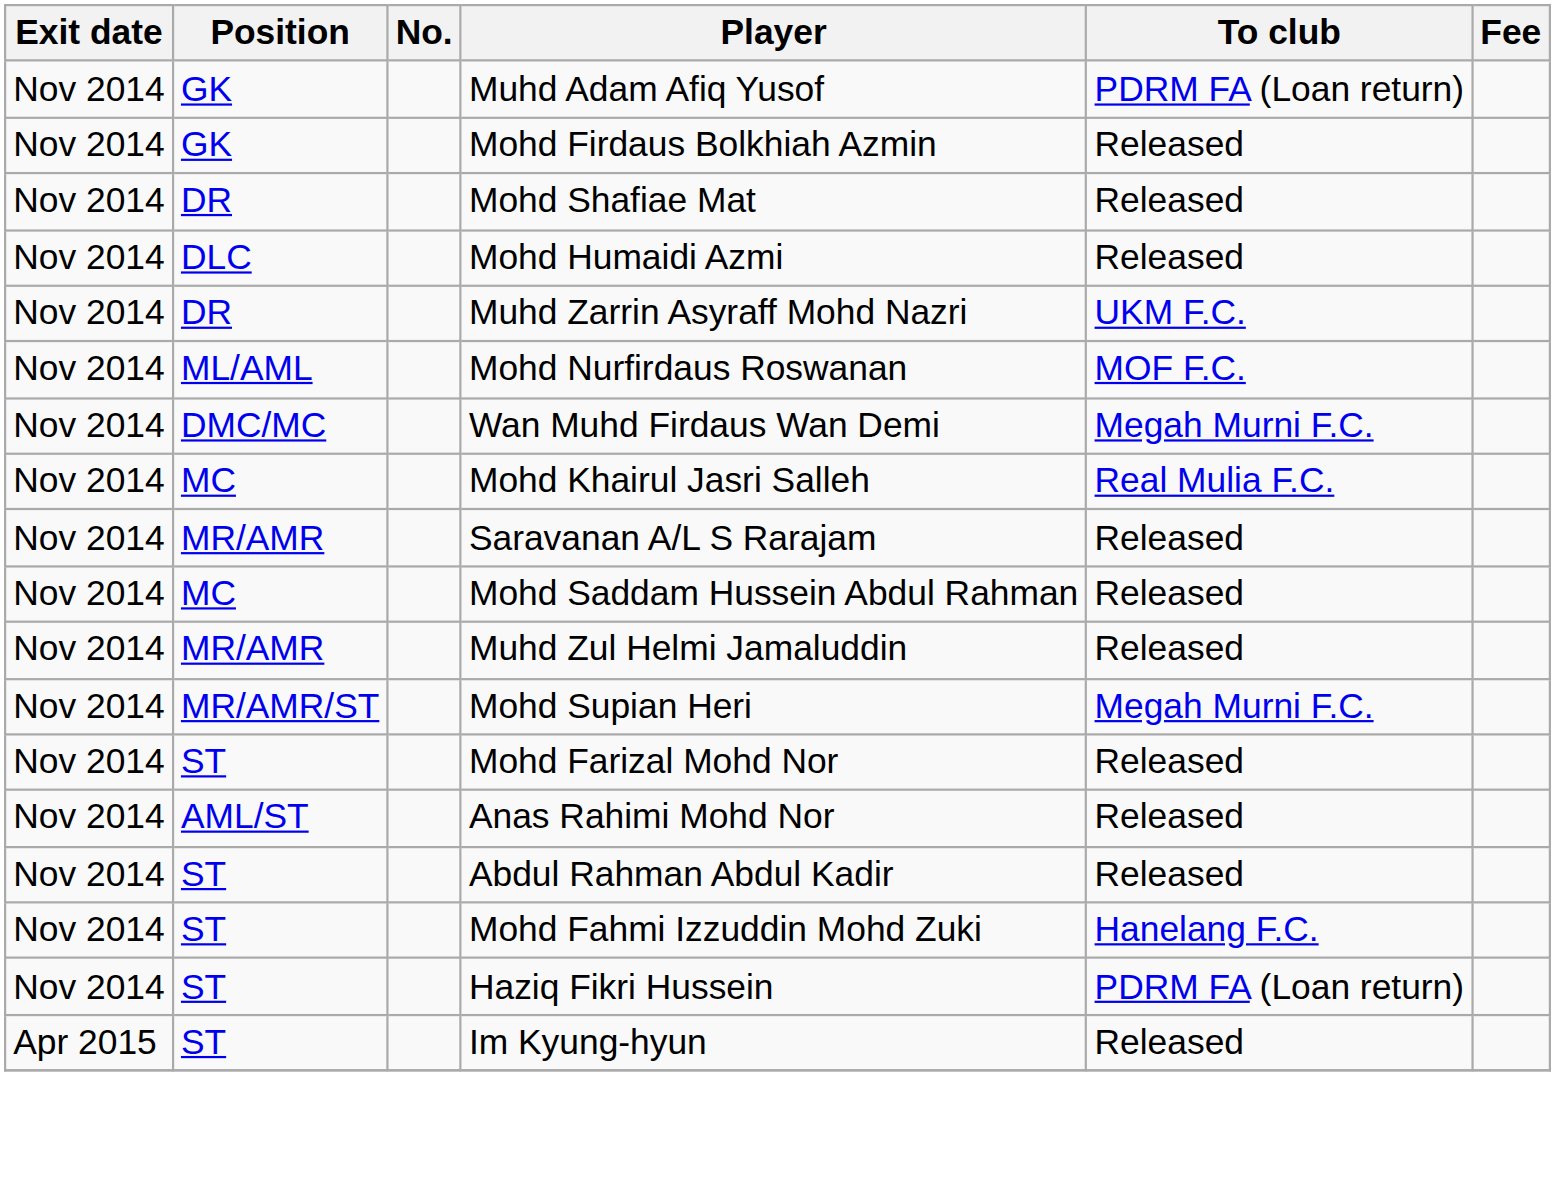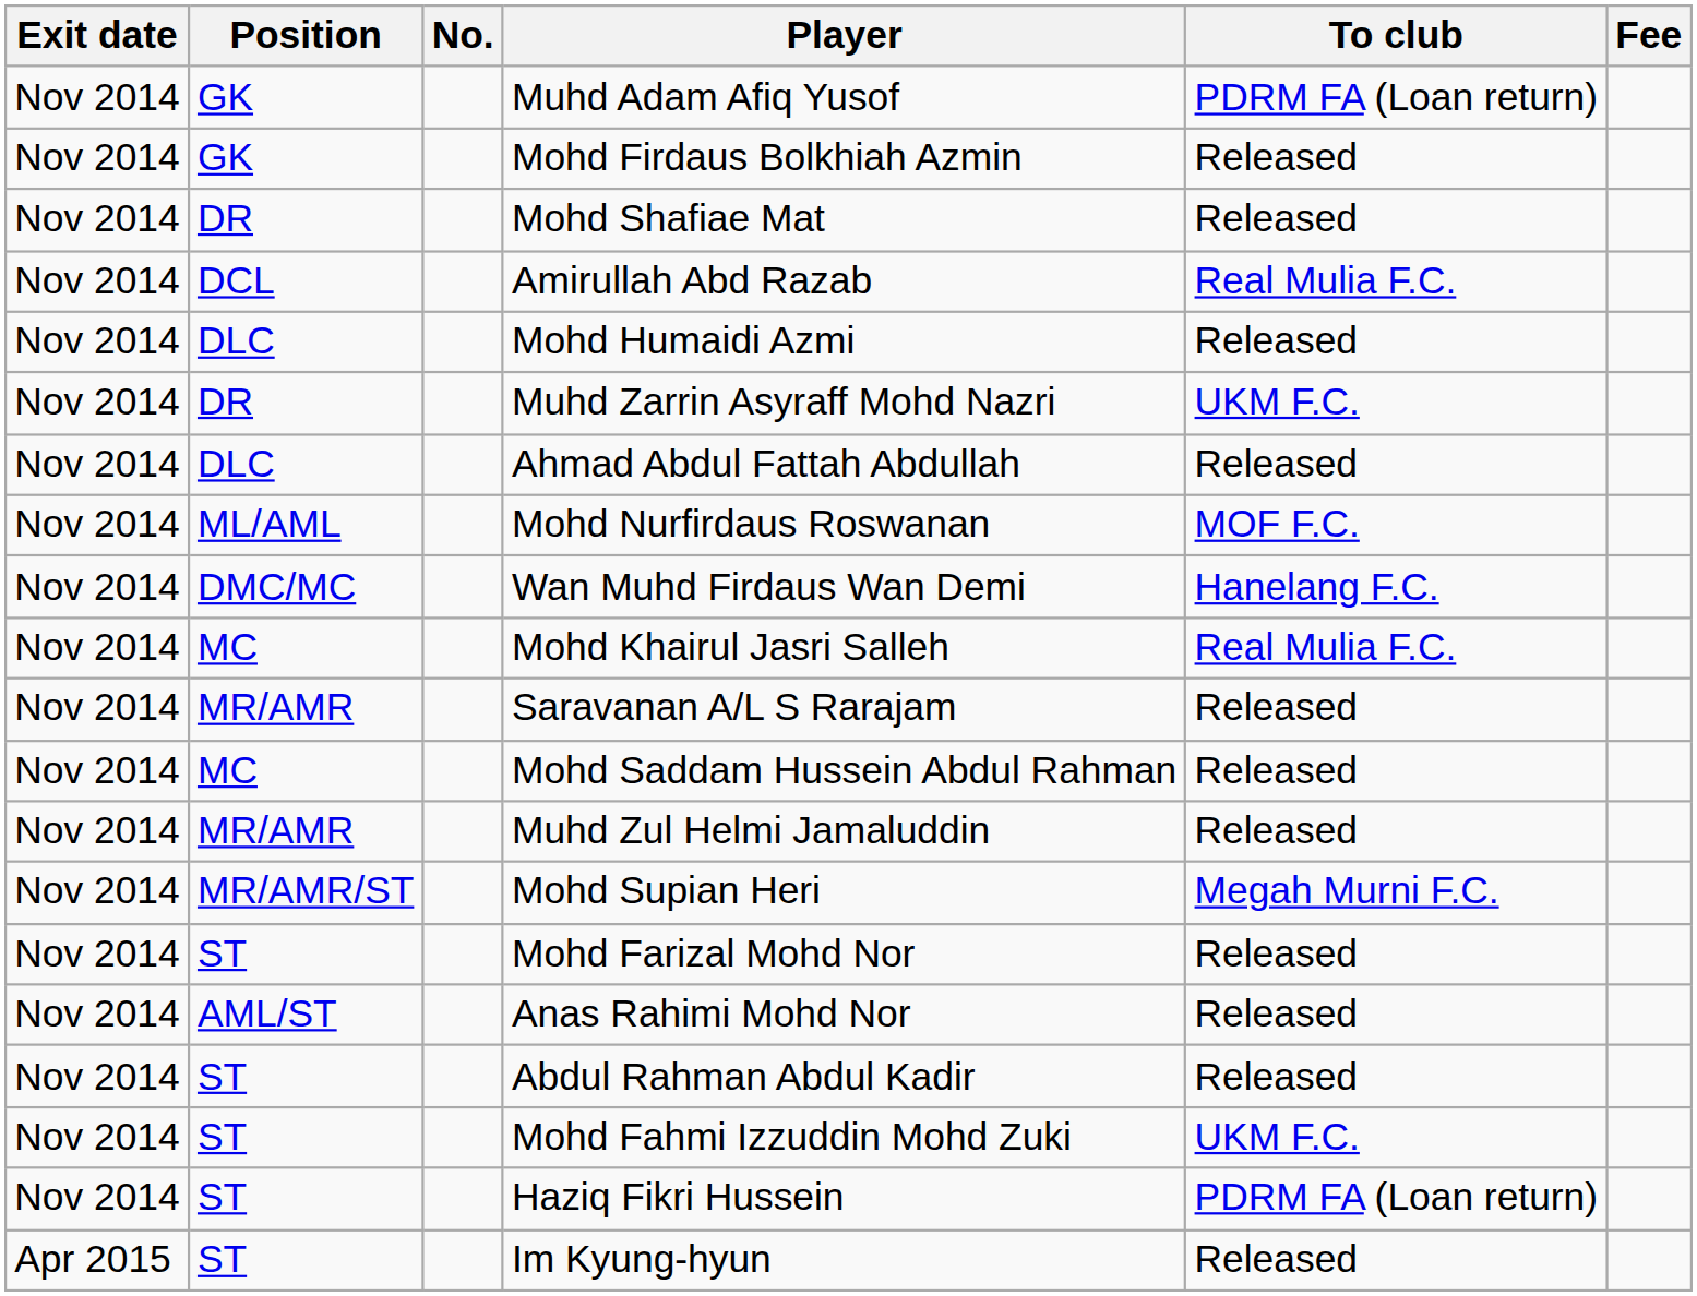+ row: Nov 2014 | DCL | Amirullah Abd Razab | Real Mulia F.C.
+ row: Nov 2014 | DLC | Ahmad Abdul Fattah Abdullah | Released
Wan Muhd Firdaus Wan Demi | To club: Megah Murni F.C. -> Hanelang F.C.
Mohd Fahmi Izzuddin Mohd Zuki | To club: Hanelang F.C. -> UKM F.C.
